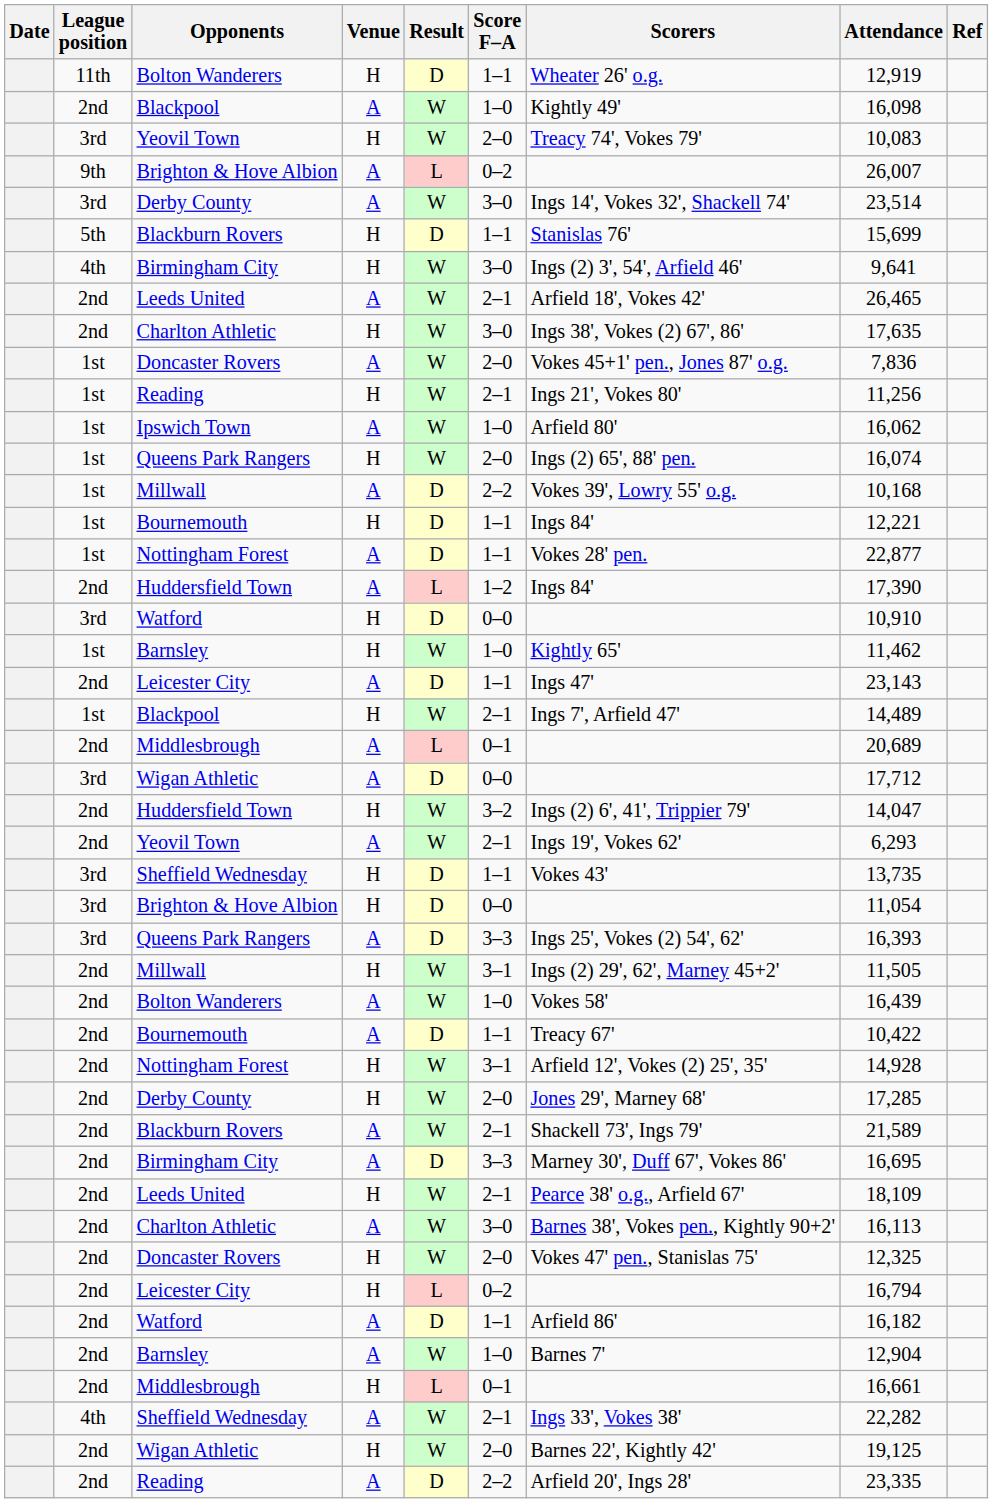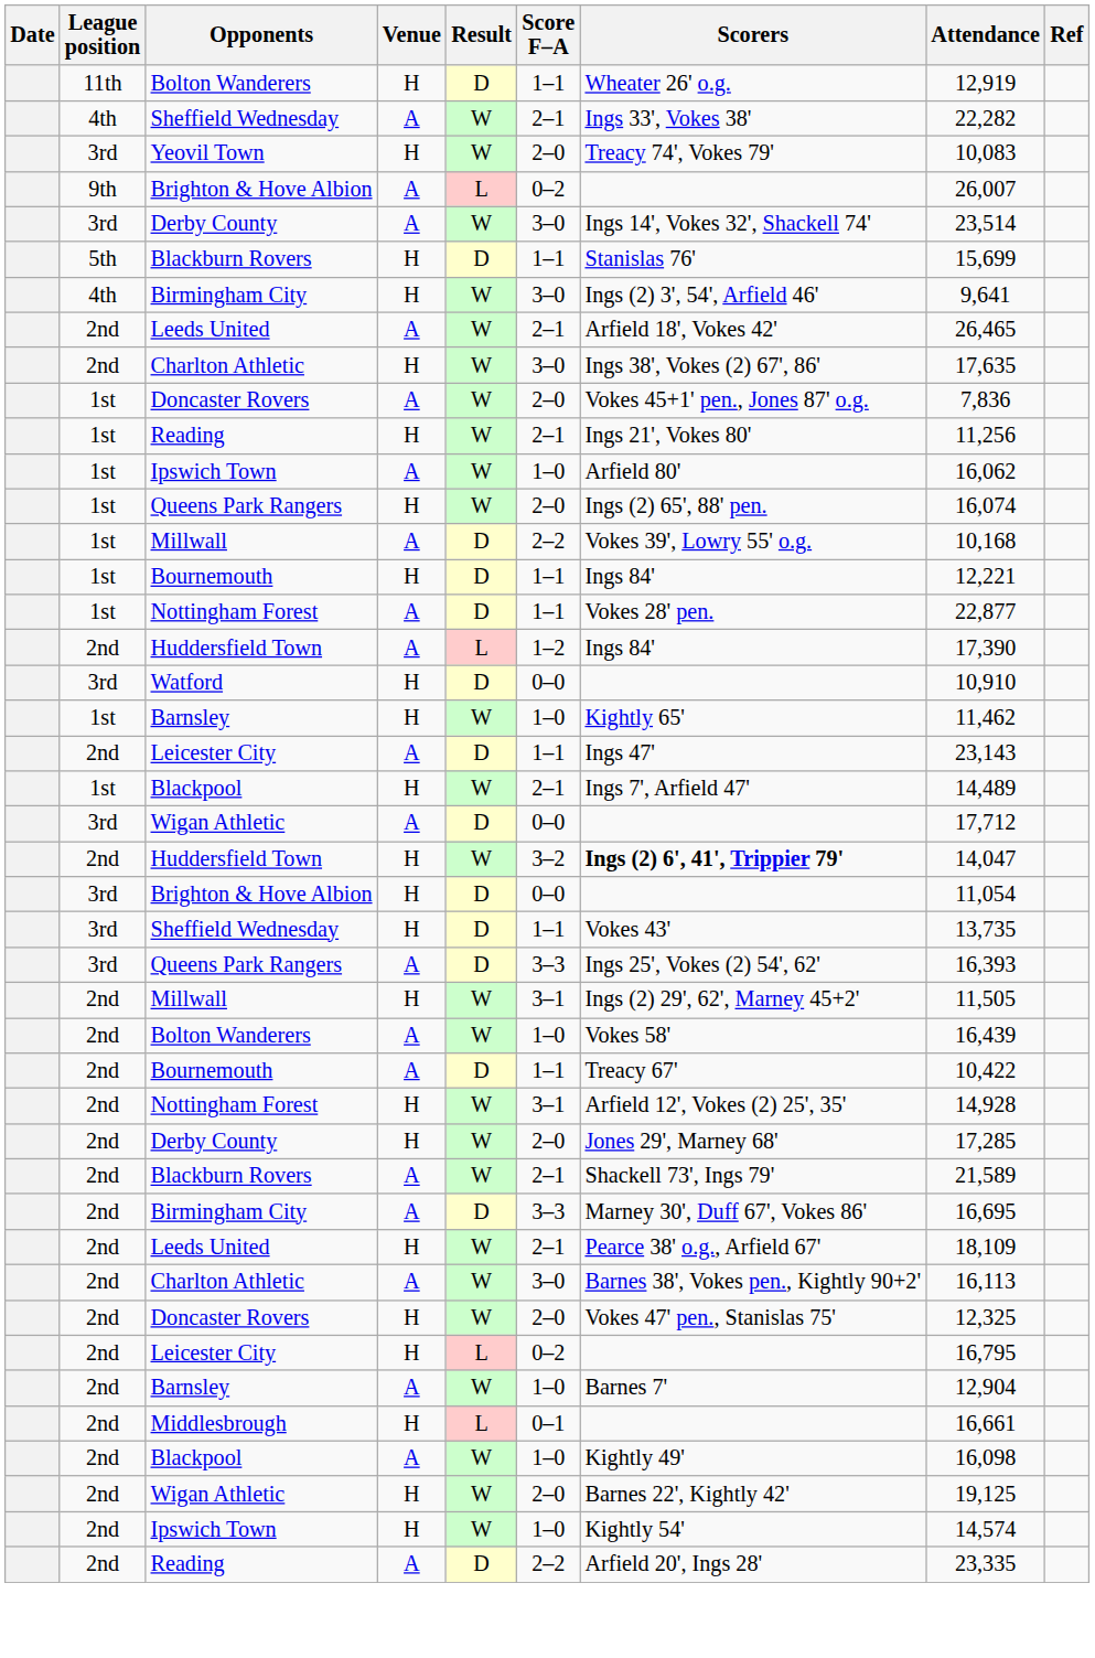rows swapped: Sheffield Wednesday / A <-> Blackpool / A
- row: 2nd | Middlesbrough | A | L | 0–1 | 20,689
Huddersfield Town / H | Scorers: normal -> bold
- row: 2nd | Yeovil Town | A | W | 2–1 | Ings 19', Vokes 62' | 6,293
rows swapped: Sheffield Wednesday / H <-> Brighton & Hove Albion / H
Leicester City / H | Attendance: 16,794 -> 16,795
- row: 2nd | Watford | A | D | 1–1 | Arfield 86' | 16,182
+ row: 2nd | Ipswich Town | H | W | 1–0 | Kightly 54' | 14,574
